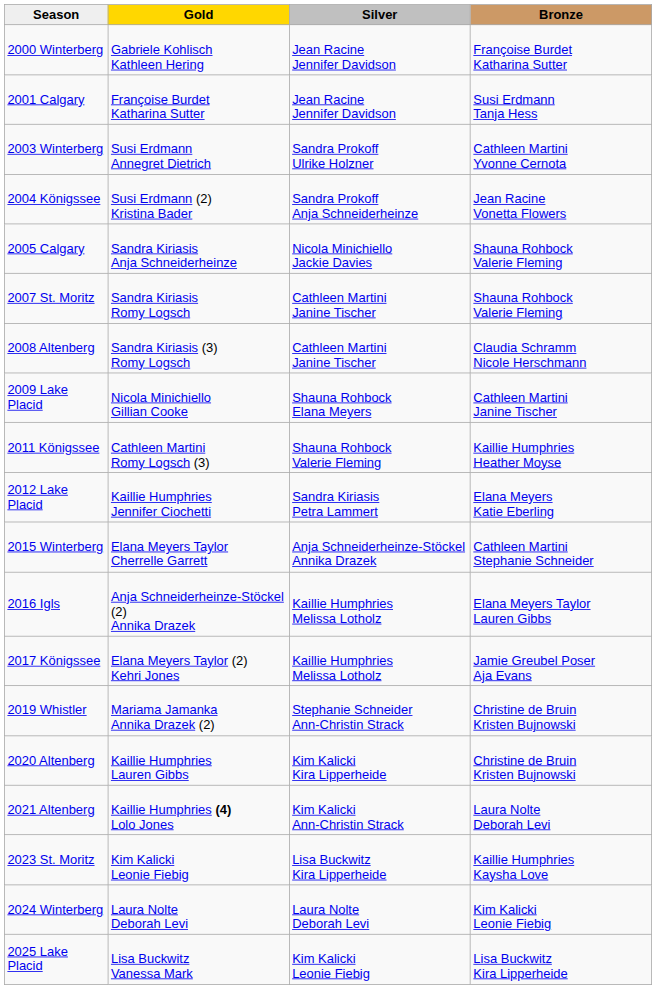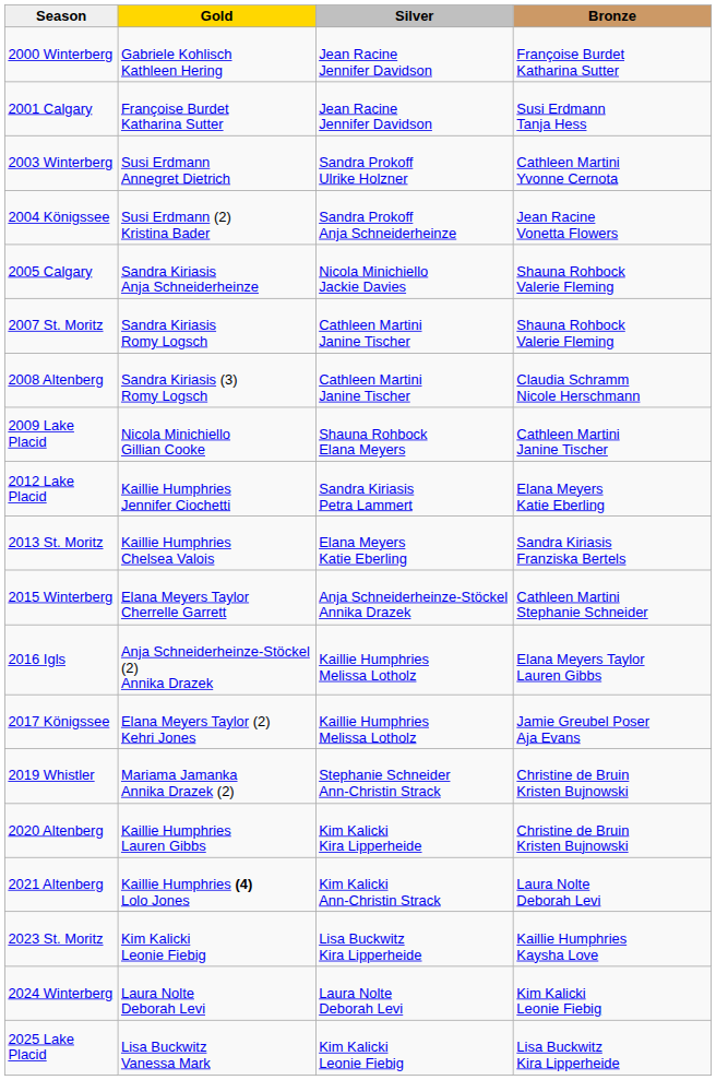- row: 2011 Königssee | Cathleen Martini Romy Logsch (3) | Shauna Rohbock Valerie Fleming | Kaillie Humphries Heather Moyse
+ row: 2013 St. Moritz | Kaillie Humphries Chelsea Valois | Elana Meyers Katie Eberling | Sandra Kiriasis Franziska Bertels
